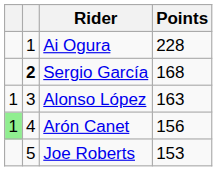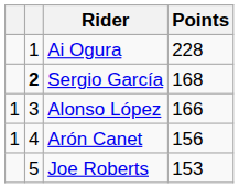Alonso López | Points: 163 -> 166
Arón Canet | column 1: lightgreen background -> no background
